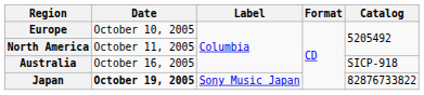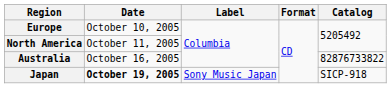Australia | Catalog: SICP-918 -> 82876733822
Japan | Catalog: 82876733822 -> SICP-918
